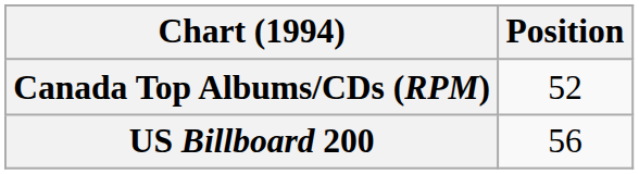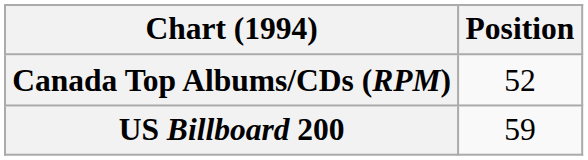US Billboard 200 | Position: 56 -> 59
